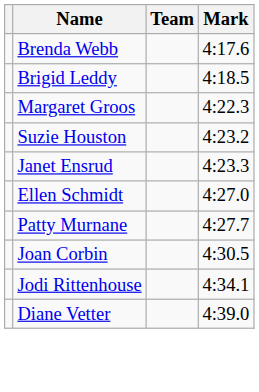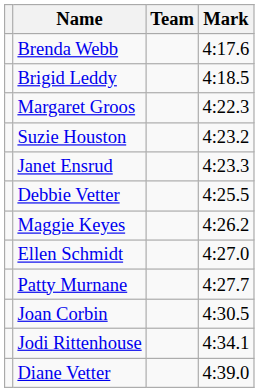+ row: Debbie Vetter | 4:25.5
+ row: Maggie Keyes | 4:26.2
